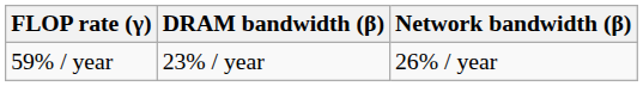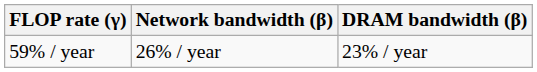columns swapped: DRAM bandwidth (β) <-> Network bandwidth (β)
